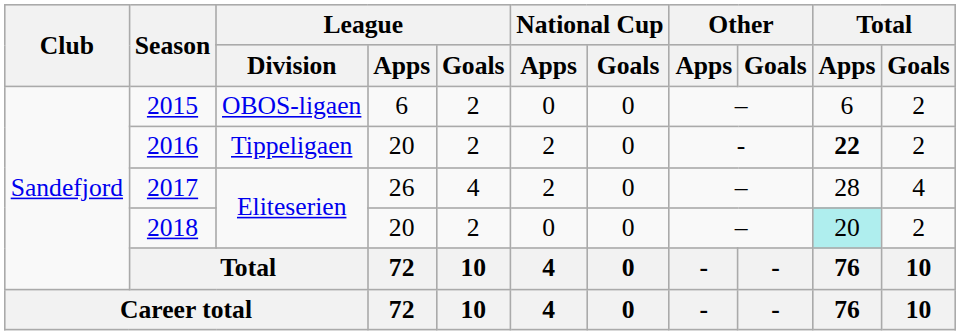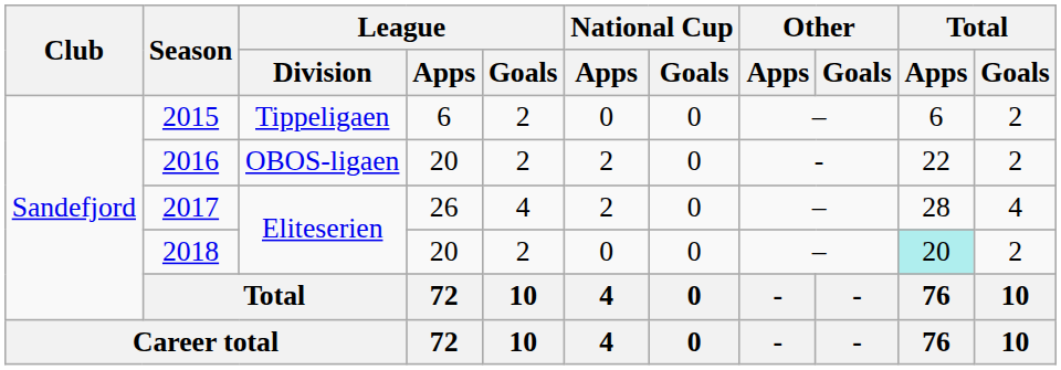2015 | League / Division: OBOS-ligaen -> Tippeligaen
2016 | League / Division: Tippeligaen -> OBOS-ligaen
2016 | Total / Apps: bold -> normal
